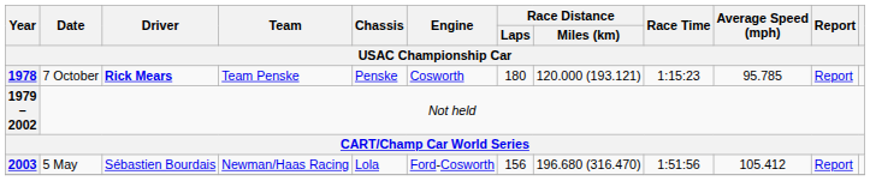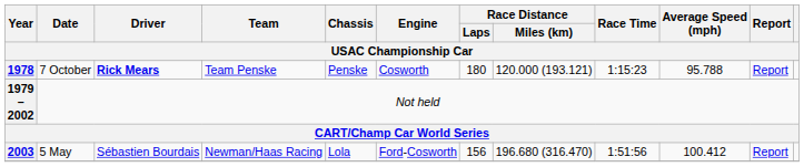1978 | Average Speed (mph): 95.785 -> 95.788
2003 | Average Speed (mph): 105.412 -> 100.412
